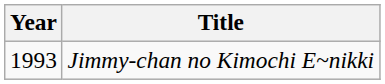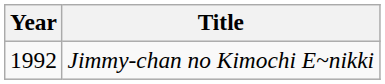Jimmy-chan no Kimochi E~nikki | Year: 1993 -> 1992
